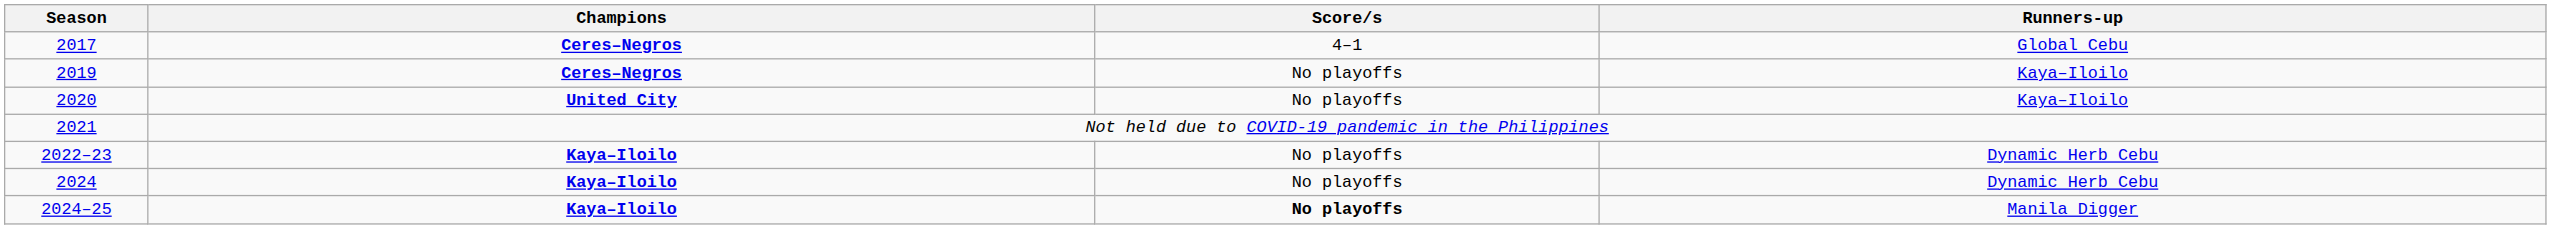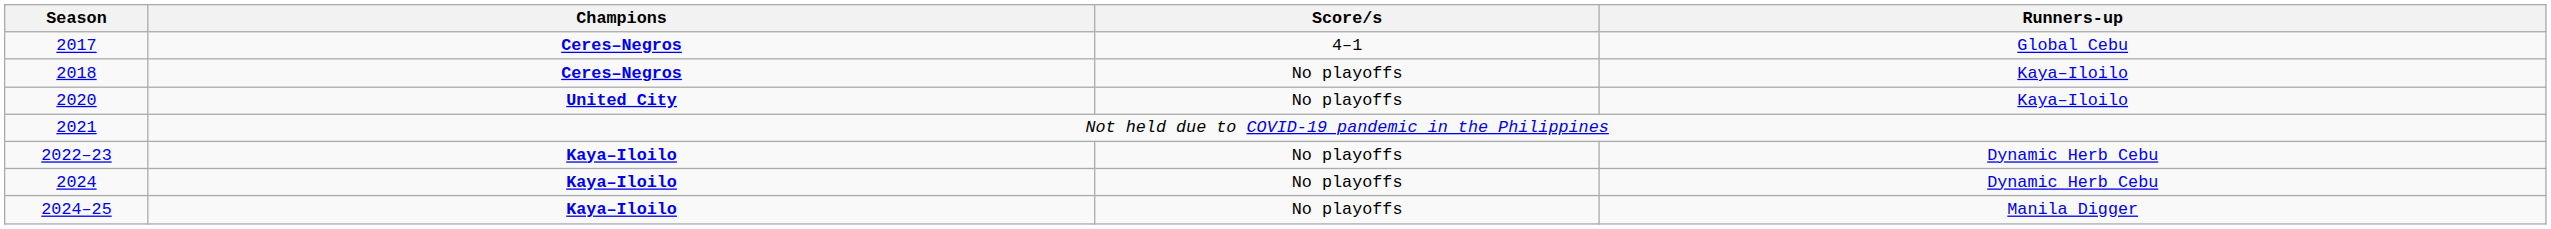+ row: 2018 | Ceres–Negros | No playoffs | Kaya–Iloilo
- row: 2019 | Ceres–Negros | No playoffs | Kaya–Iloilo
2024–25 | Score/s: bold -> normal
